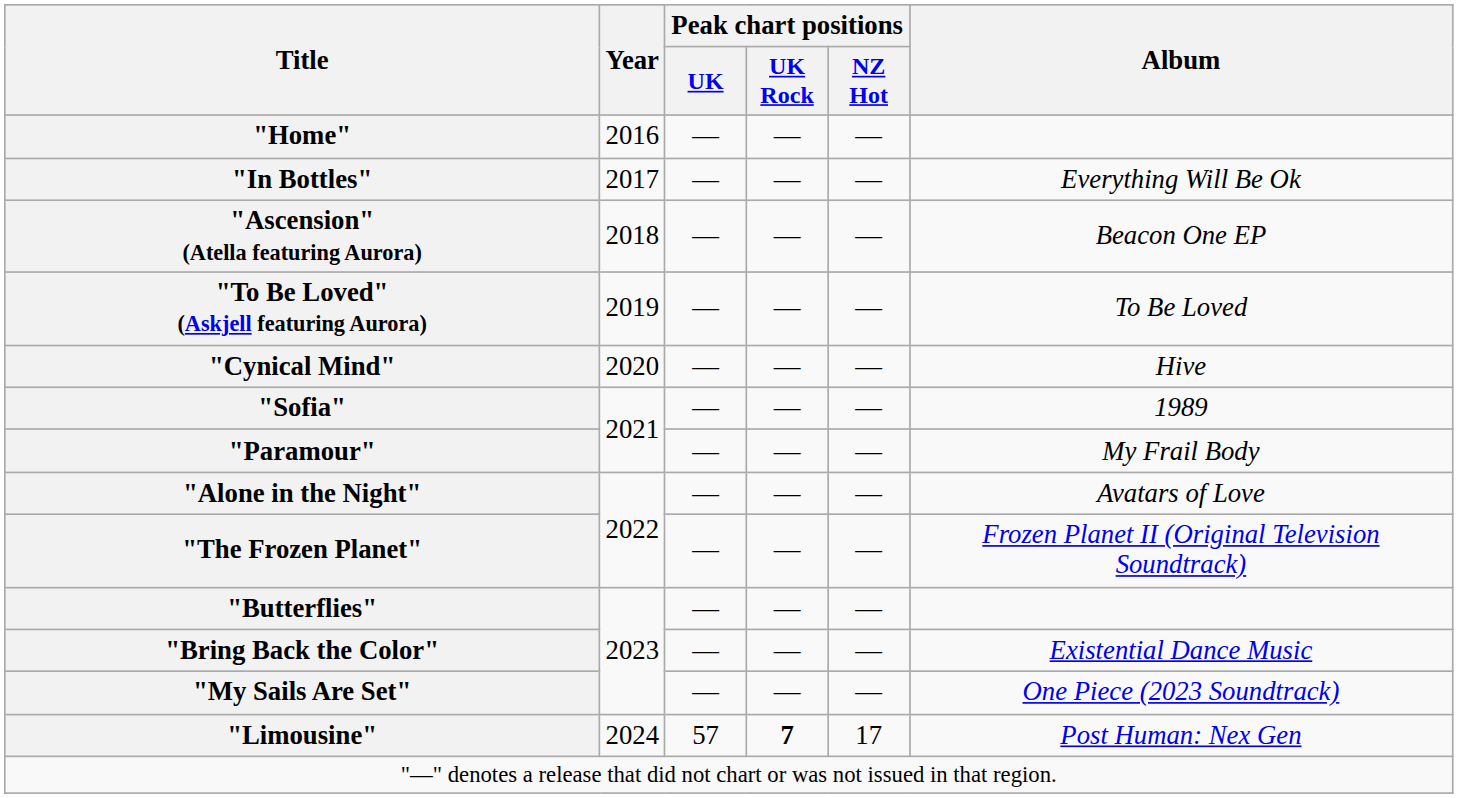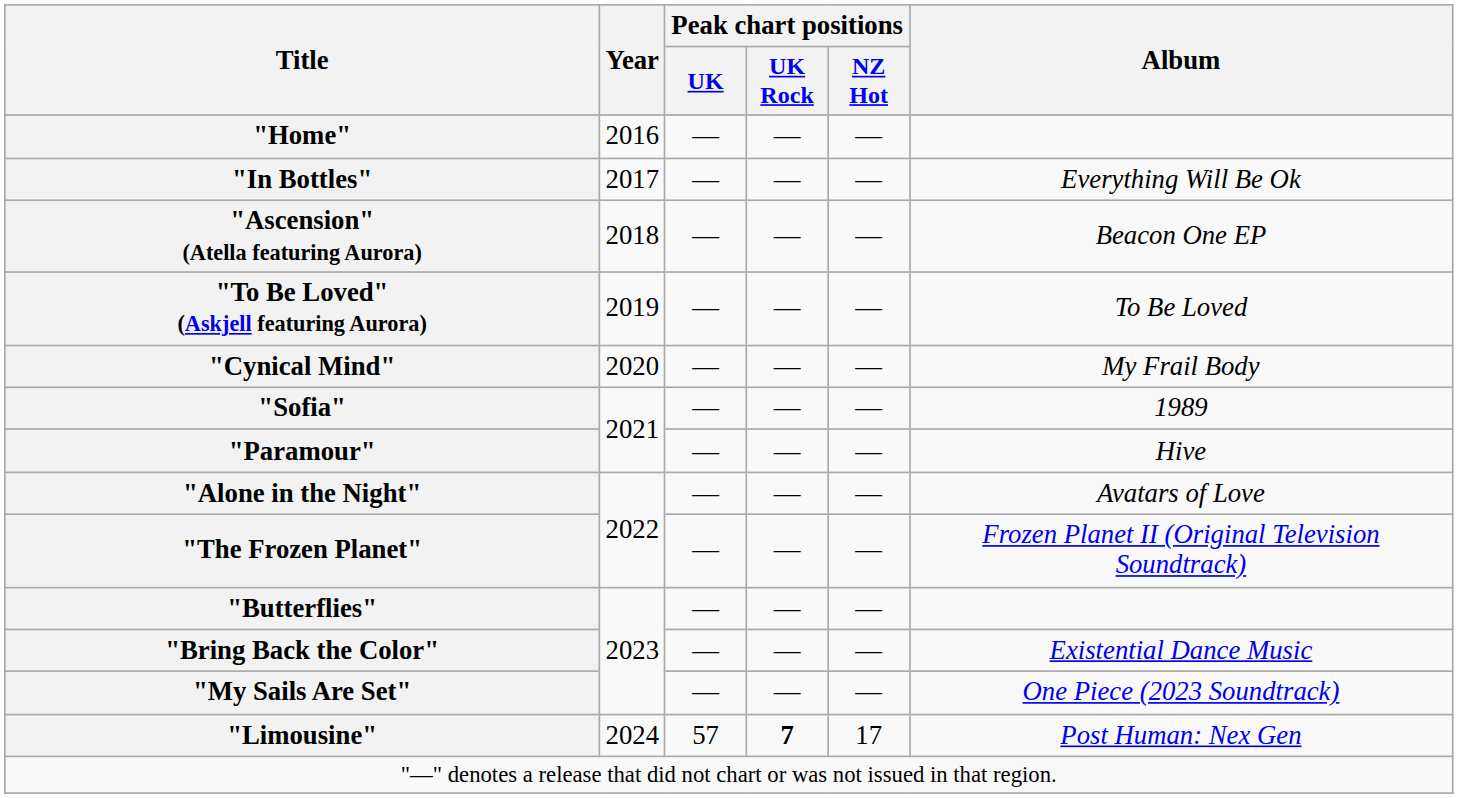"Cynical Mind" | Album: Hive -> My Frail Body
"Paramour" | Album: My Frail Body -> Hive
